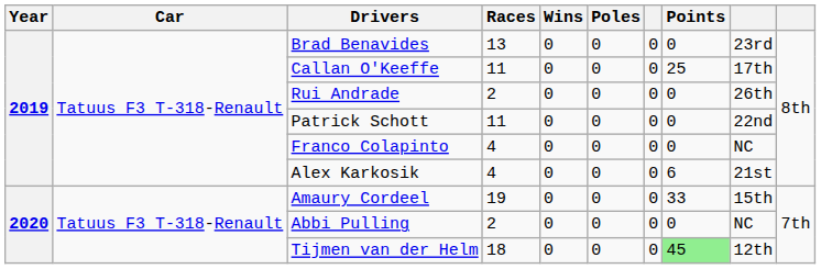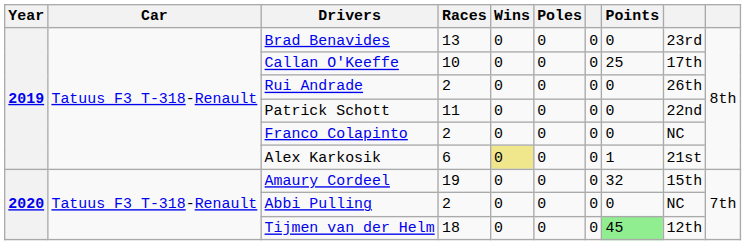Callan O'Keeffe | Races: 11 -> 10
Franco Colapinto | Races: 4 -> 2
Alex Karkosik | Races: 4 -> 6
Alex Karkosik | Wins: no background -> khaki background
Alex Karkosik | Points: 6 -> 1
Amaury Cordeel | Points: 33 -> 32
